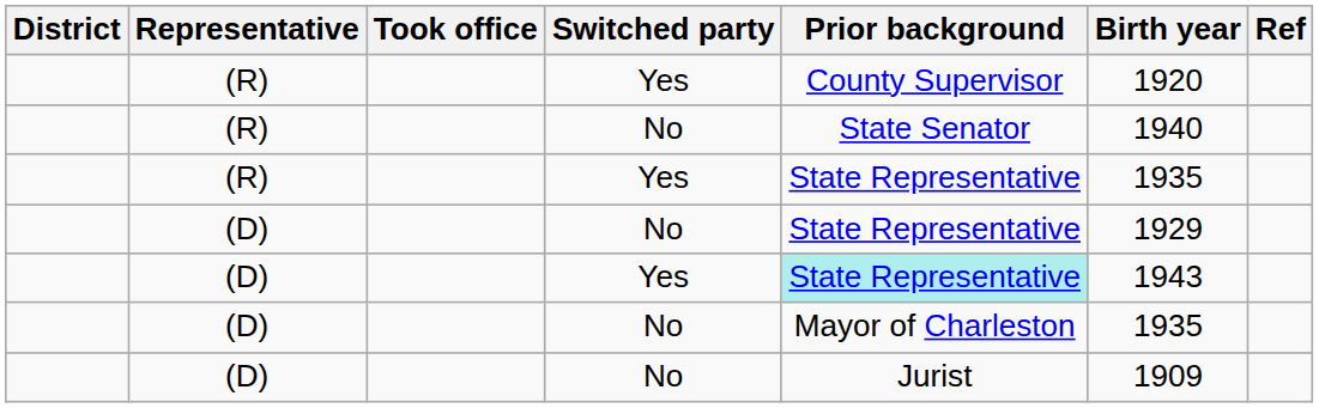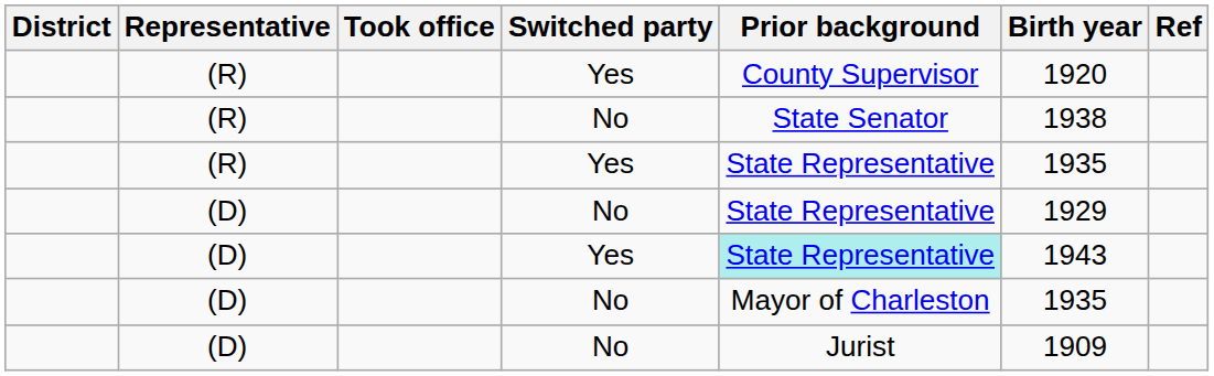(R) / No | Birth year: 1940 -> 1938
